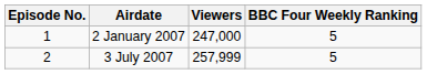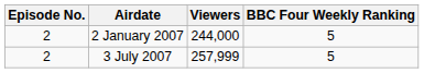2 January 2007 | Episode No.: 1 -> 2
2 January 2007 | Viewers: 247,000 -> 244,000
